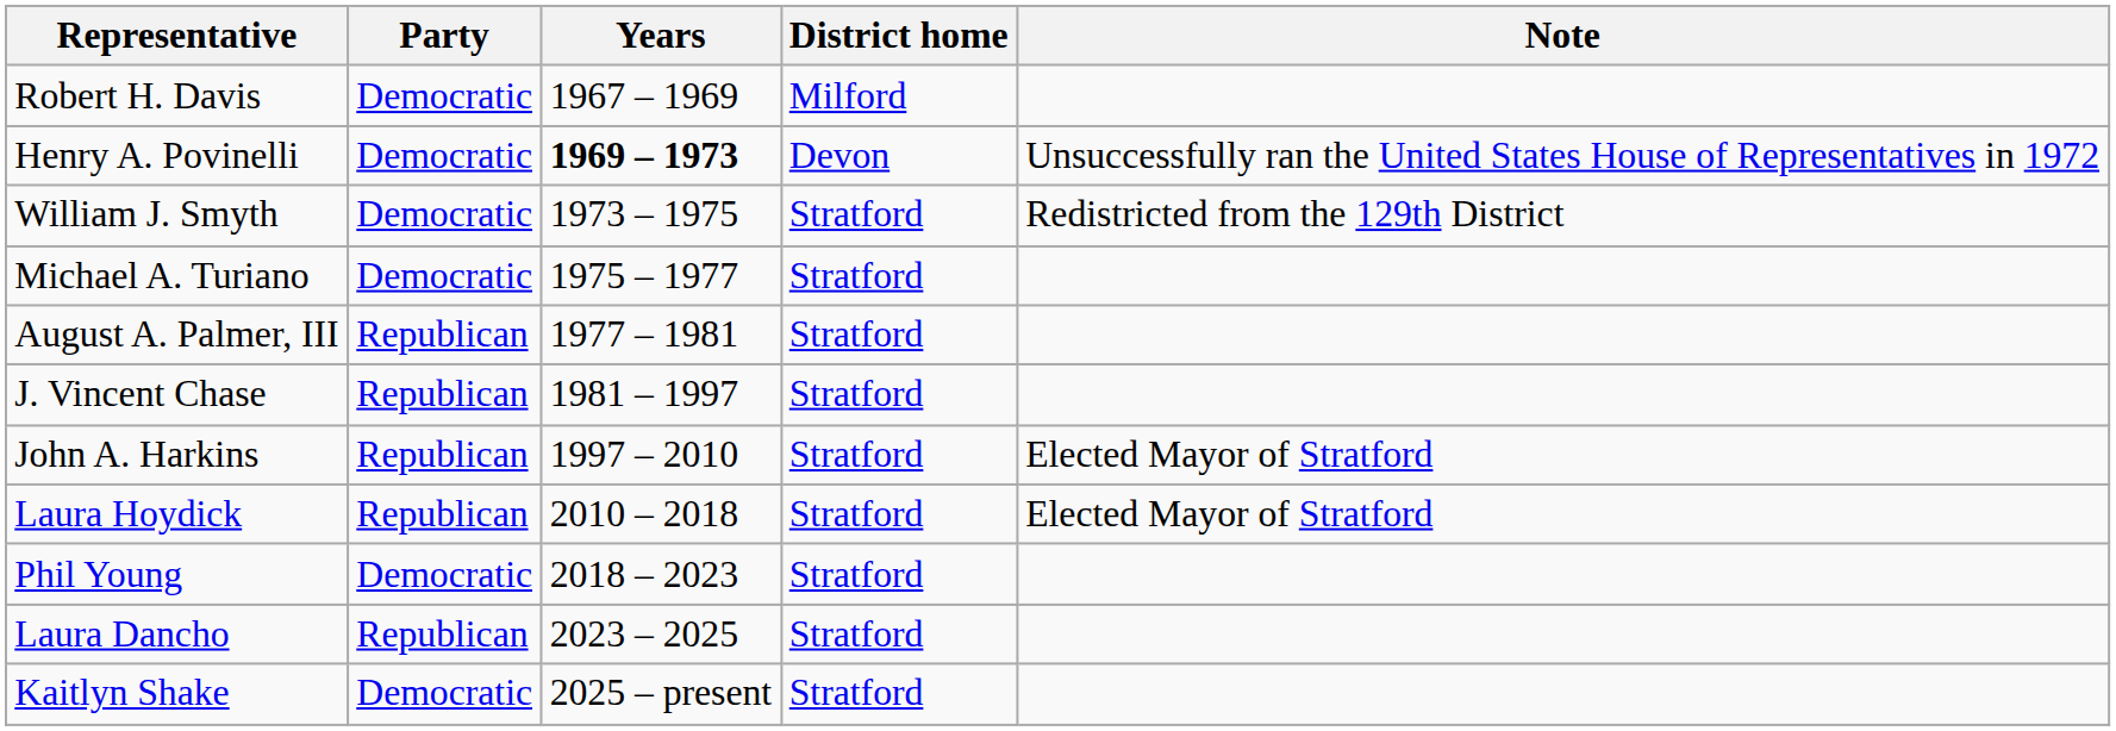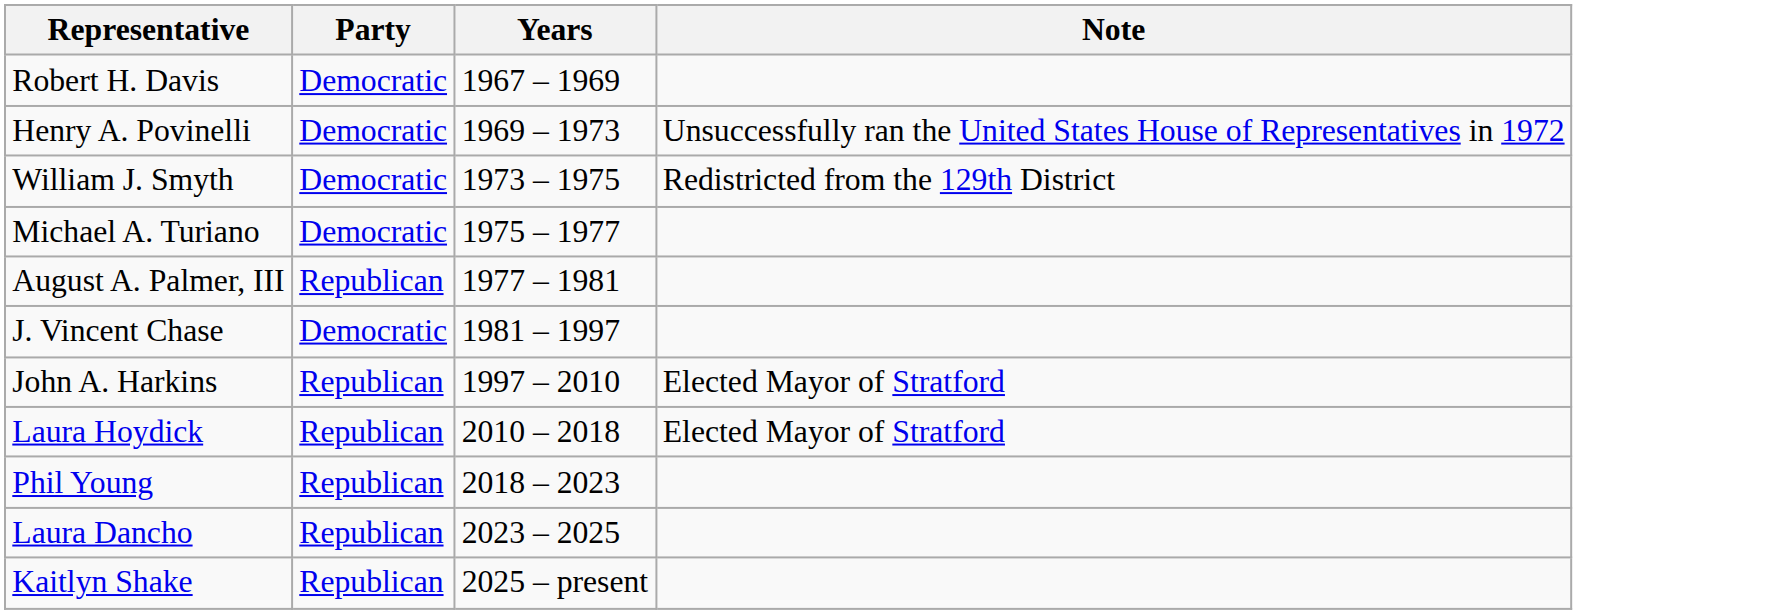- column: District home | Milford | Devon | Stratford | Stratford | Stratford | Stratford | Stratford | Stratford | Stratford | Stratford | Stratford
Henry A. Povinelli | Years: bold -> normal
J. Vincent Chase | Party: Republican -> Democratic
Phil Young | Party: Democratic -> Republican
Kaitlyn Shake | Party: Democratic -> Republican
